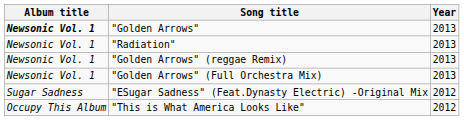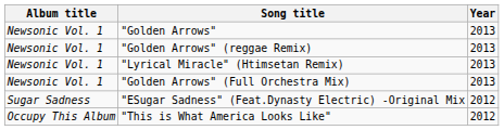"Golden Arrows" | Album title: bold -> normal
- row: Newsonic Vol. 1 | "Radiation" | 2013
+ row: Newsonic Vol. 1 | "Lyrical Miracle" (Htimsetan Remix) | 2013
